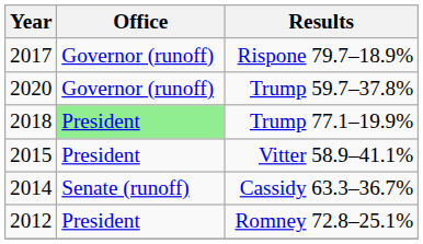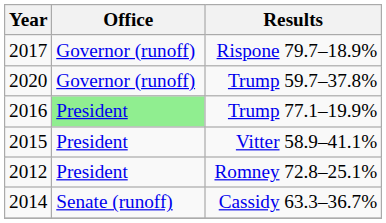Trump 77.1–19.9% | Year: 2018 -> 2016
rows swapped: Cassidy 63.3–36.7% <-> Romney 72.8–25.1%
